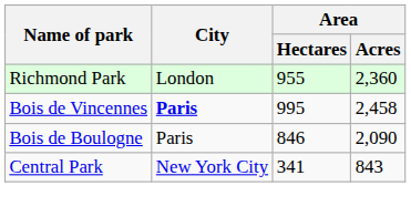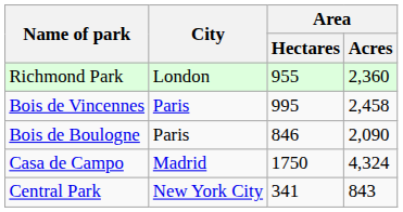Bois de Vincennes | City: bold -> normal
+ row: Casa de Campo | Madrid | 1750 | 4,324
